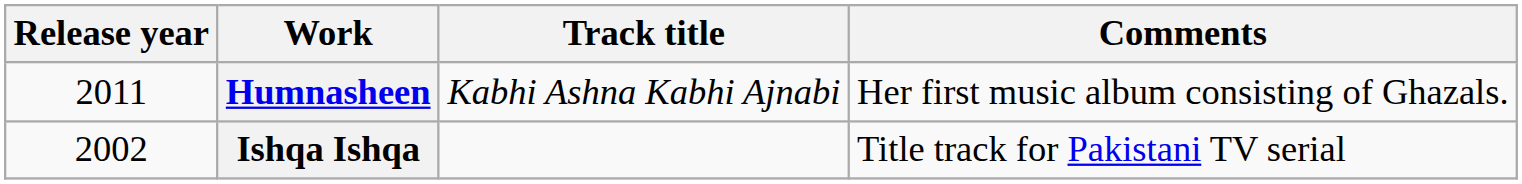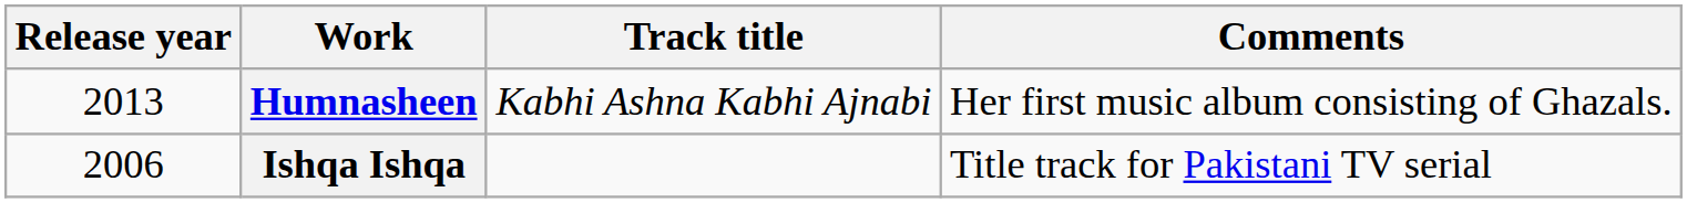Humnasheen | Release year: 2011 -> 2013
Ishqa Ishqa | Release year: 2002 -> 2006
